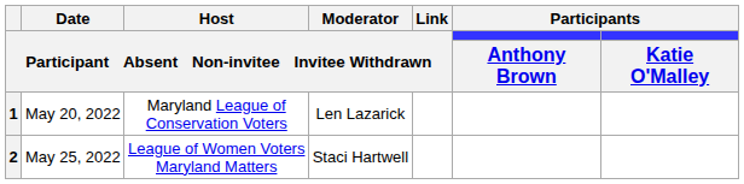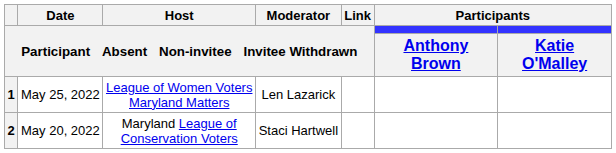1 | Date / Participant Absent Non-invitee Invitee Withdrawn: May 20, 2022 -> May 25, 2022
1 | Host / Participant Absent Non-invitee Invitee Withdrawn: Maryland League of Conservation Voters -> League of Women Voters Maryland Matters
2 | Date / Participant Absent Non-invitee Invitee Withdrawn: May 25, 2022 -> May 20, 2022
2 | Host / Participant Absent Non-invitee Invitee Withdrawn: League of Women Voters Maryland Matters -> Maryland League of Conservation Voters
